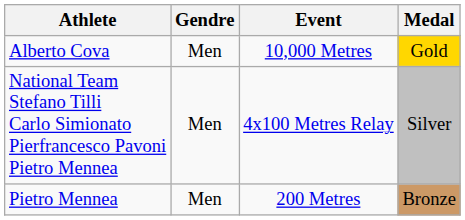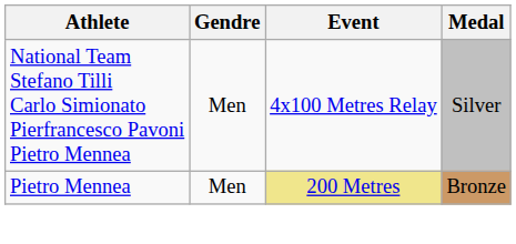- row: Alberto Cova | Men | 10,000 Metres | Gold
Pietro Mennea | Event: no background -> khaki background
